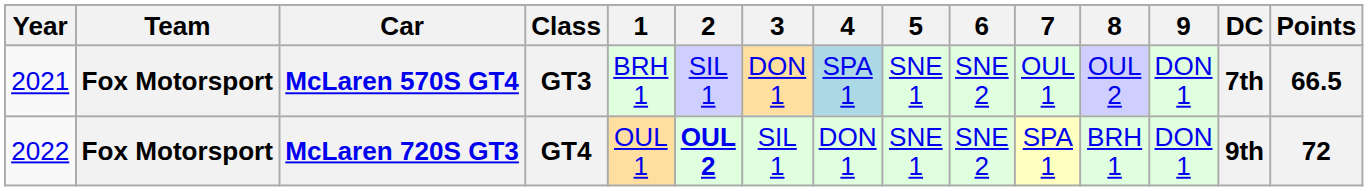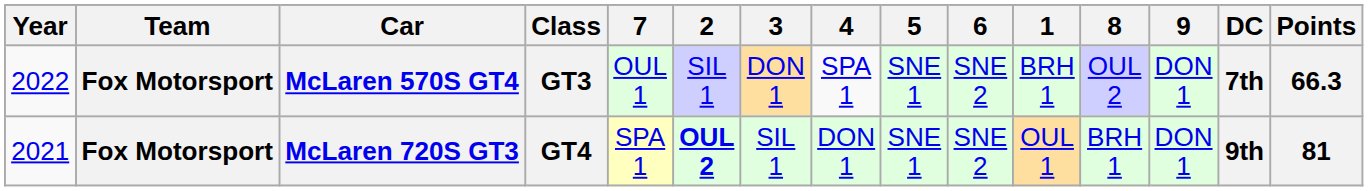columns swapped: 1 <-> 7
McLaren 570S GT4 | Year: 2021 -> 2022
McLaren 570S GT4 | 4: lightblue background -> no background
McLaren 570S GT4 | Points: 66.5 -> 66.3
McLaren 720S GT3 | Year: 2022 -> 2021
McLaren 720S GT3 | Points: 72 -> 81
